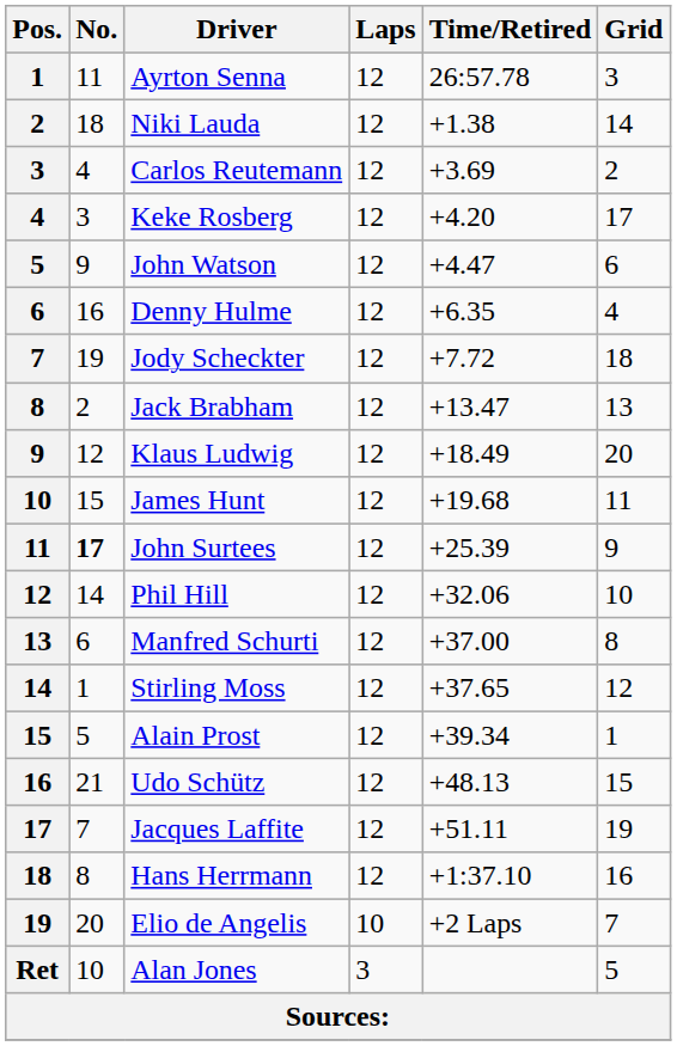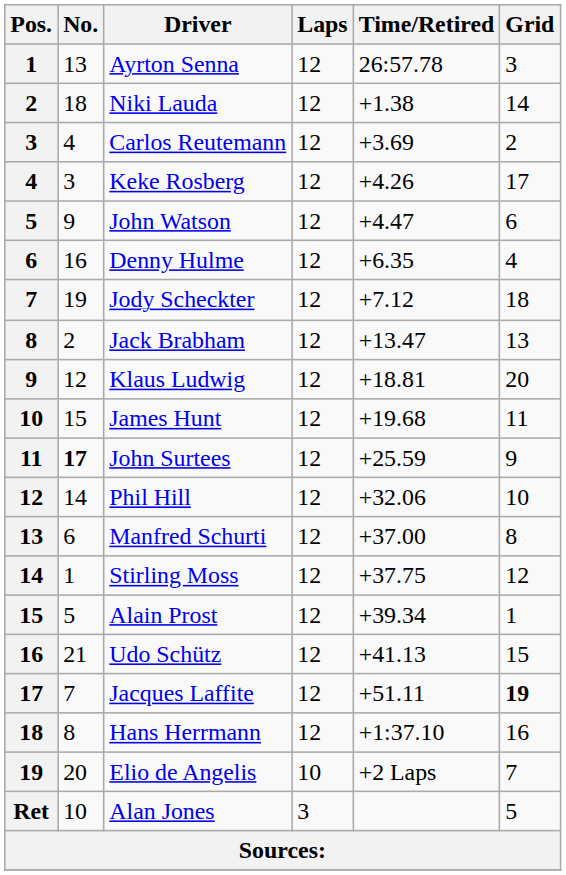Ayrton Senna | No.: 11 -> 13
Keke Rosberg | Time/Retired: +4.20 -> +4.26
Jody Scheckter | Time/Retired: +7.72 -> +7.12
Klaus Ludwig | Time/Retired: +18.49 -> +18.81
John Surtees | Time/Retired: +25.39 -> +25.59
Stirling Moss | Time/Retired: +37.65 -> +37.75
Udo Schütz | Time/Retired: +48.13 -> +41.13
Jacques Laffite | Grid: normal -> bold
